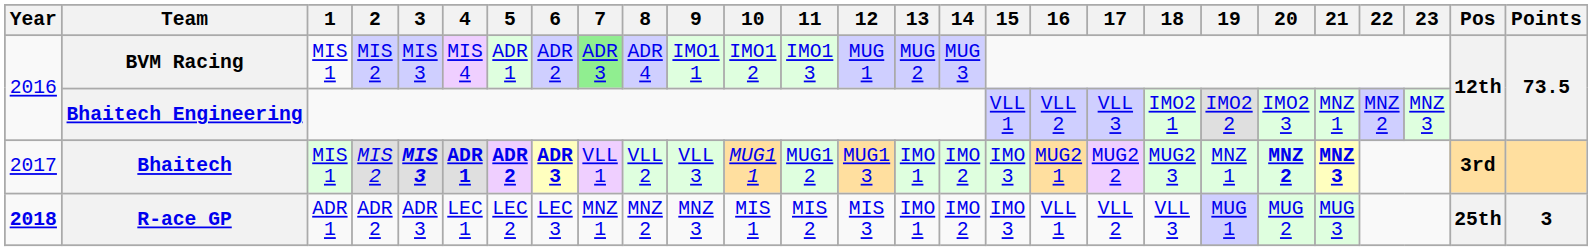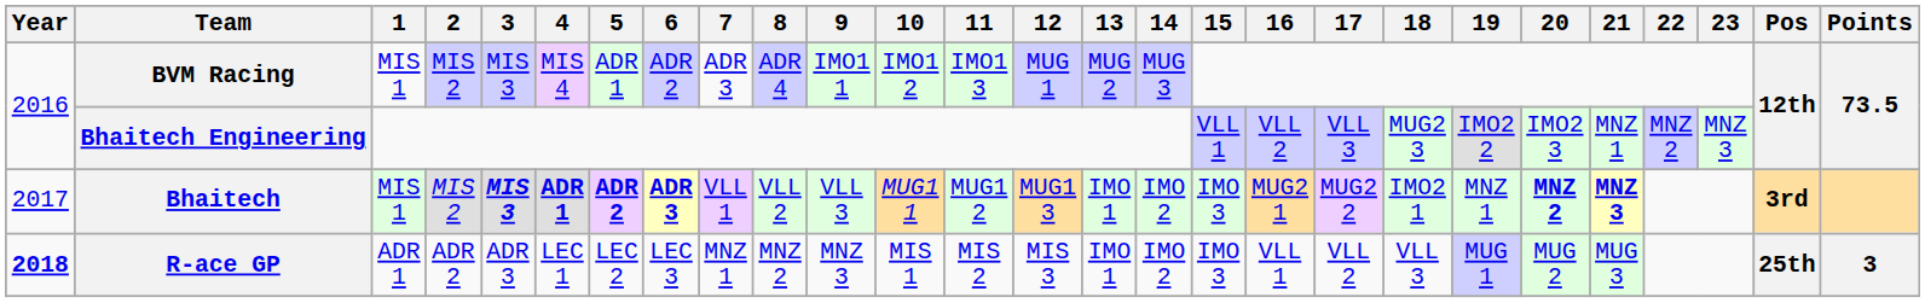BVM Racing | 7: lightgreen background -> no background
Bhaitech Engineering | 18: IMO2 1 -> MUG2 3
Bhaitech | 18: MUG2 3 -> IMO2 1
